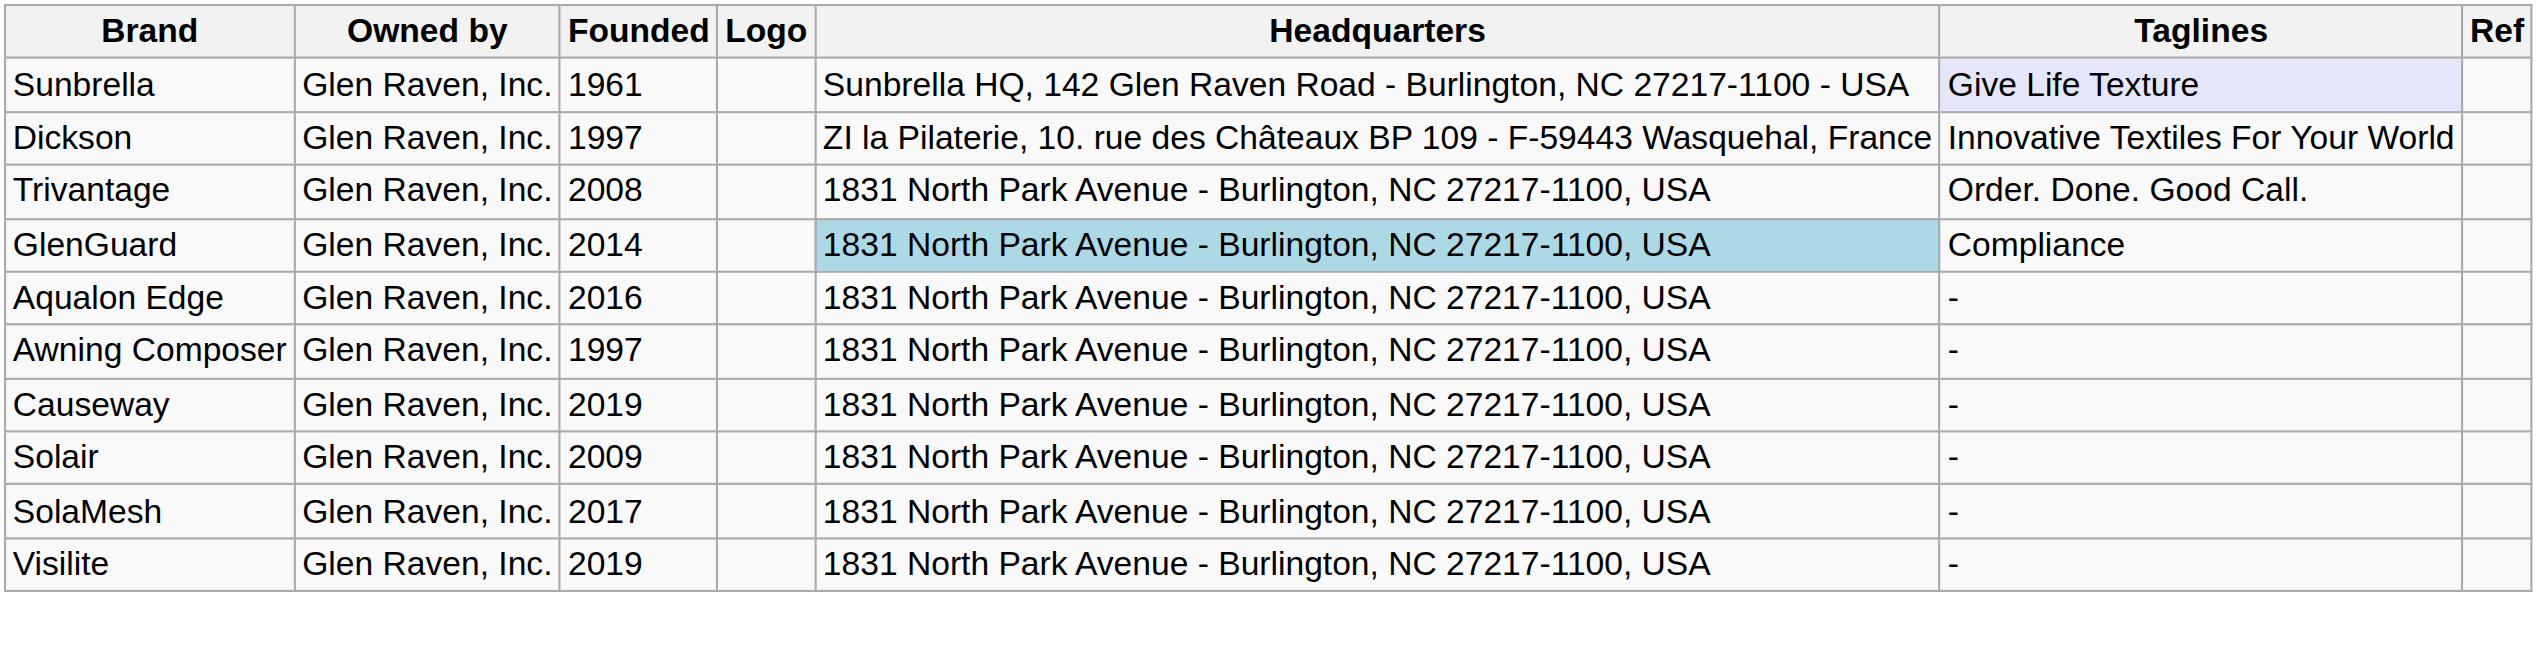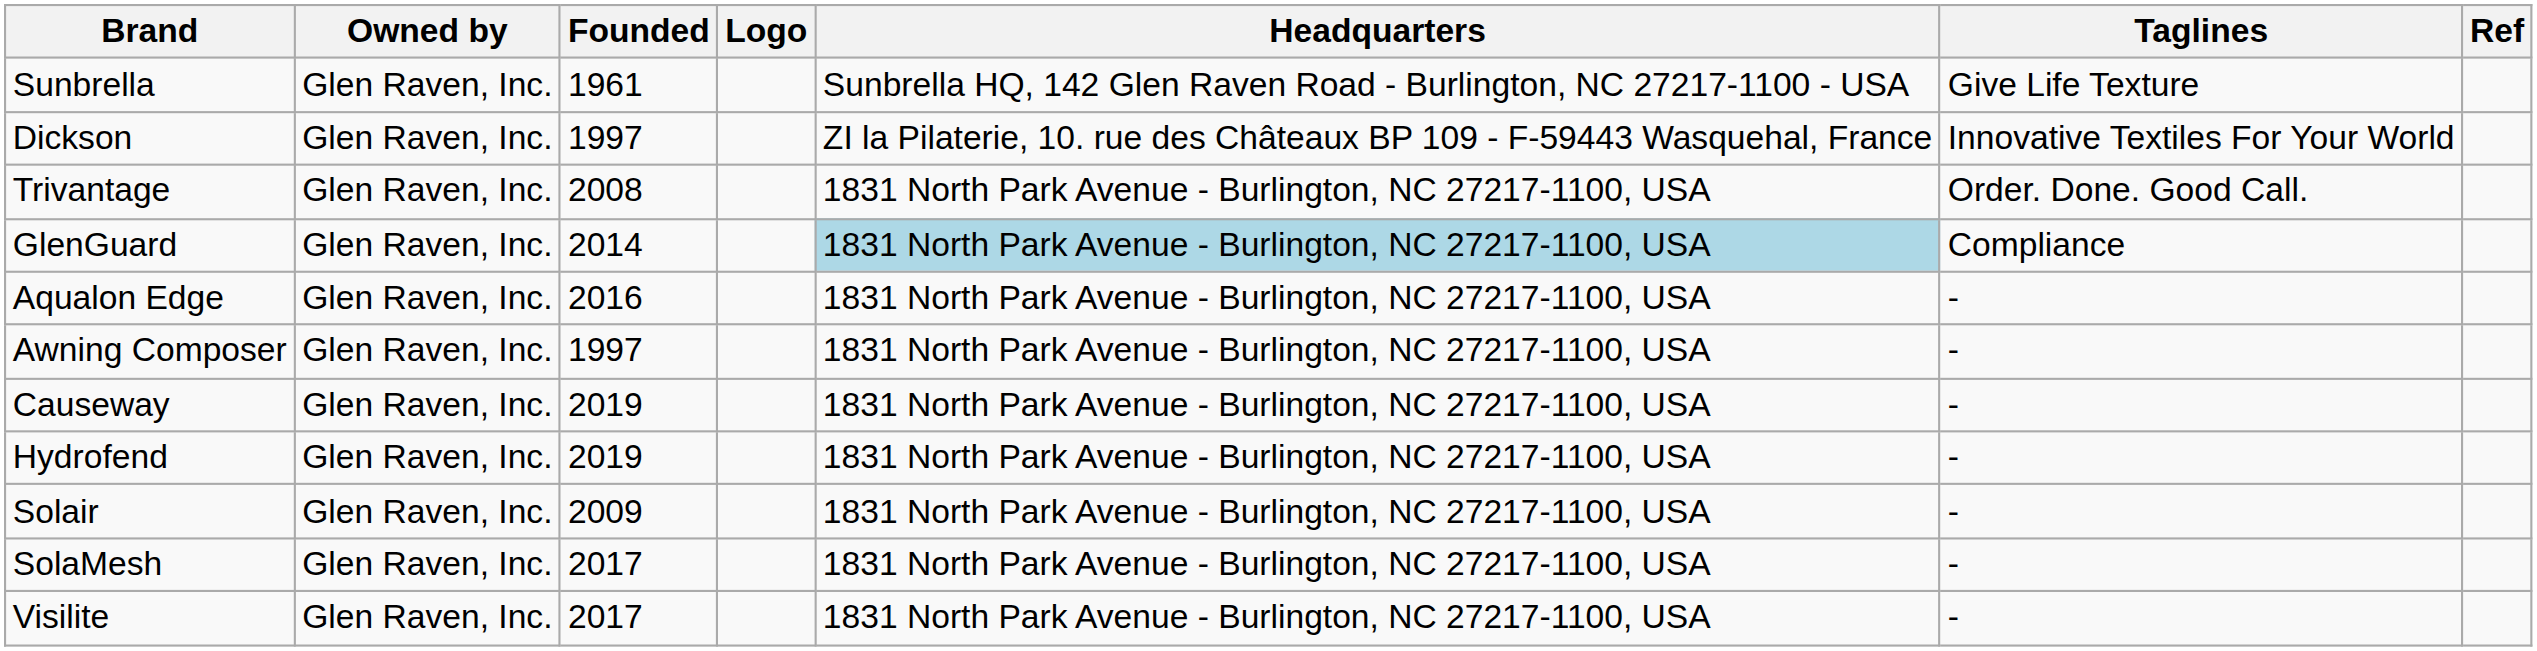Sunbrella | Taglines: lavender background -> no background
+ row: Hydrofend | Glen Raven, Inc. | 2019 | 1831 North Park Avenue - Burlington, NC 27217-1100, USA | -
Visilite | Founded: 2019 -> 2017
